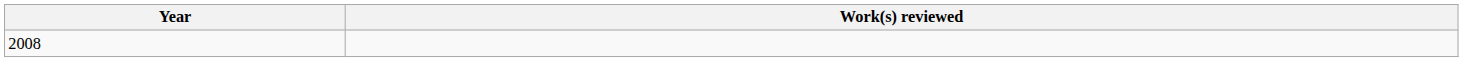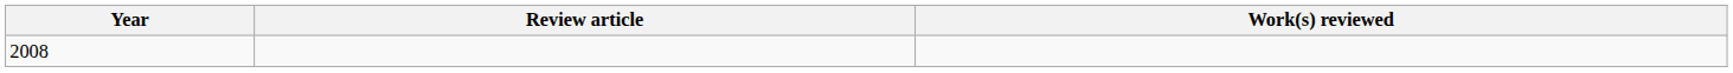+ column: Review article
